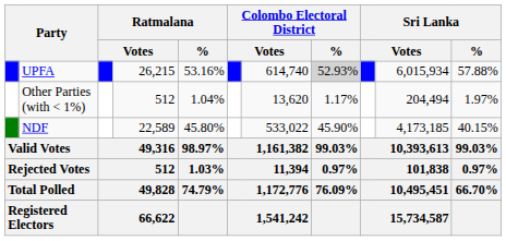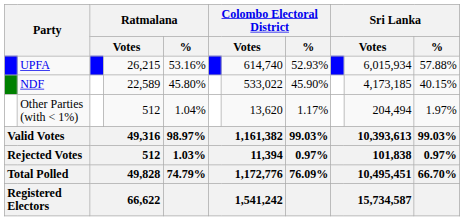UPFA | Colombo Electoral District / %: lightgrey background -> no background
rows swapped: NDF <-> Other Parties (with < 1%)
